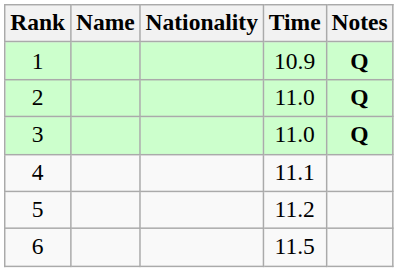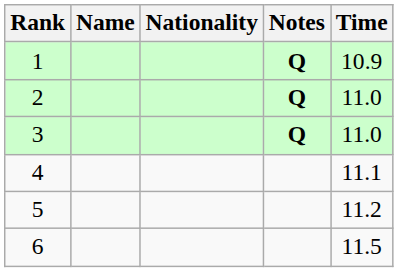columns swapped: Time <-> Notes
